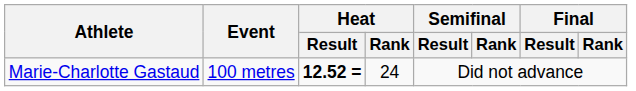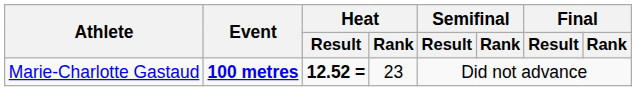Marie-Charlotte Gastaud | Event: normal -> bold
Marie-Charlotte Gastaud | Heat / Rank: 24 -> 23
